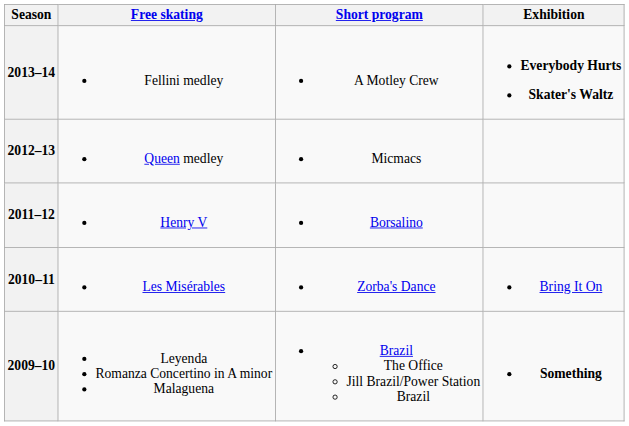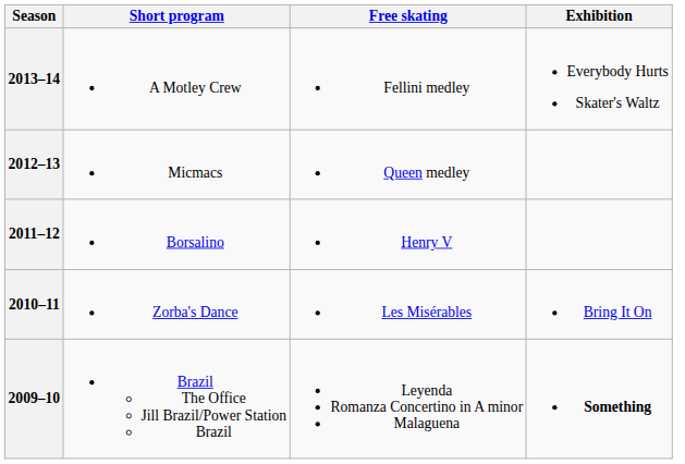columns swapped: Short program <-> Free skating
2013–14 | Exhibition: bold -> normal
